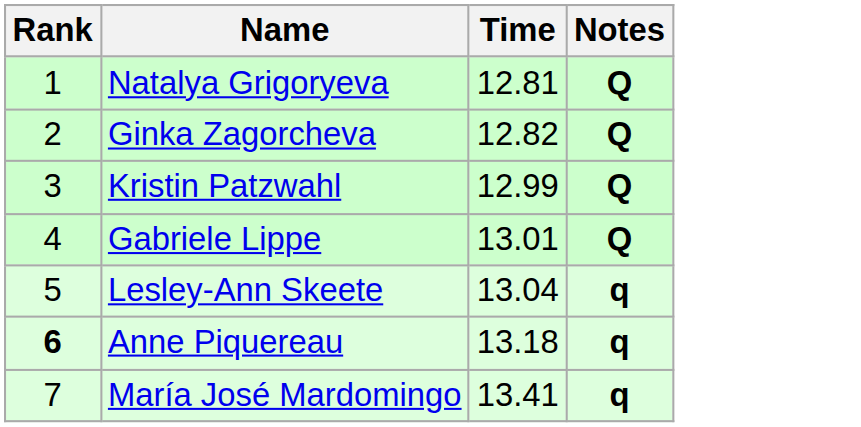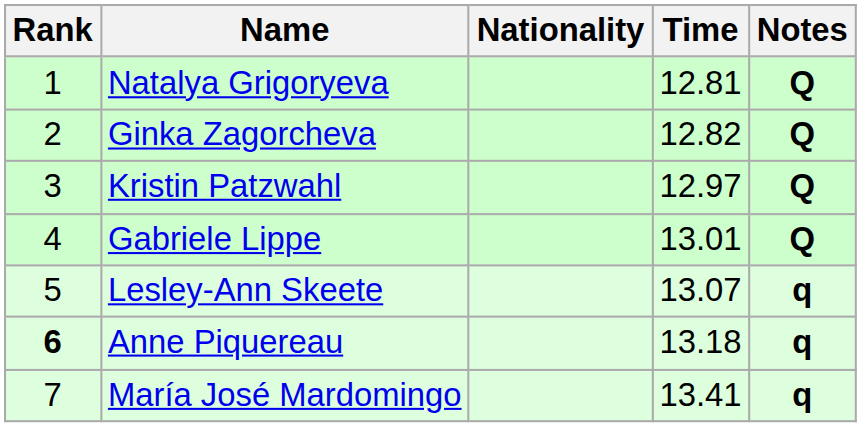+ column: Nationality
Kristin Patzwahl | Time: 12.99 -> 12.97
Lesley-Ann Skeete | Time: 13.04 -> 13.07
